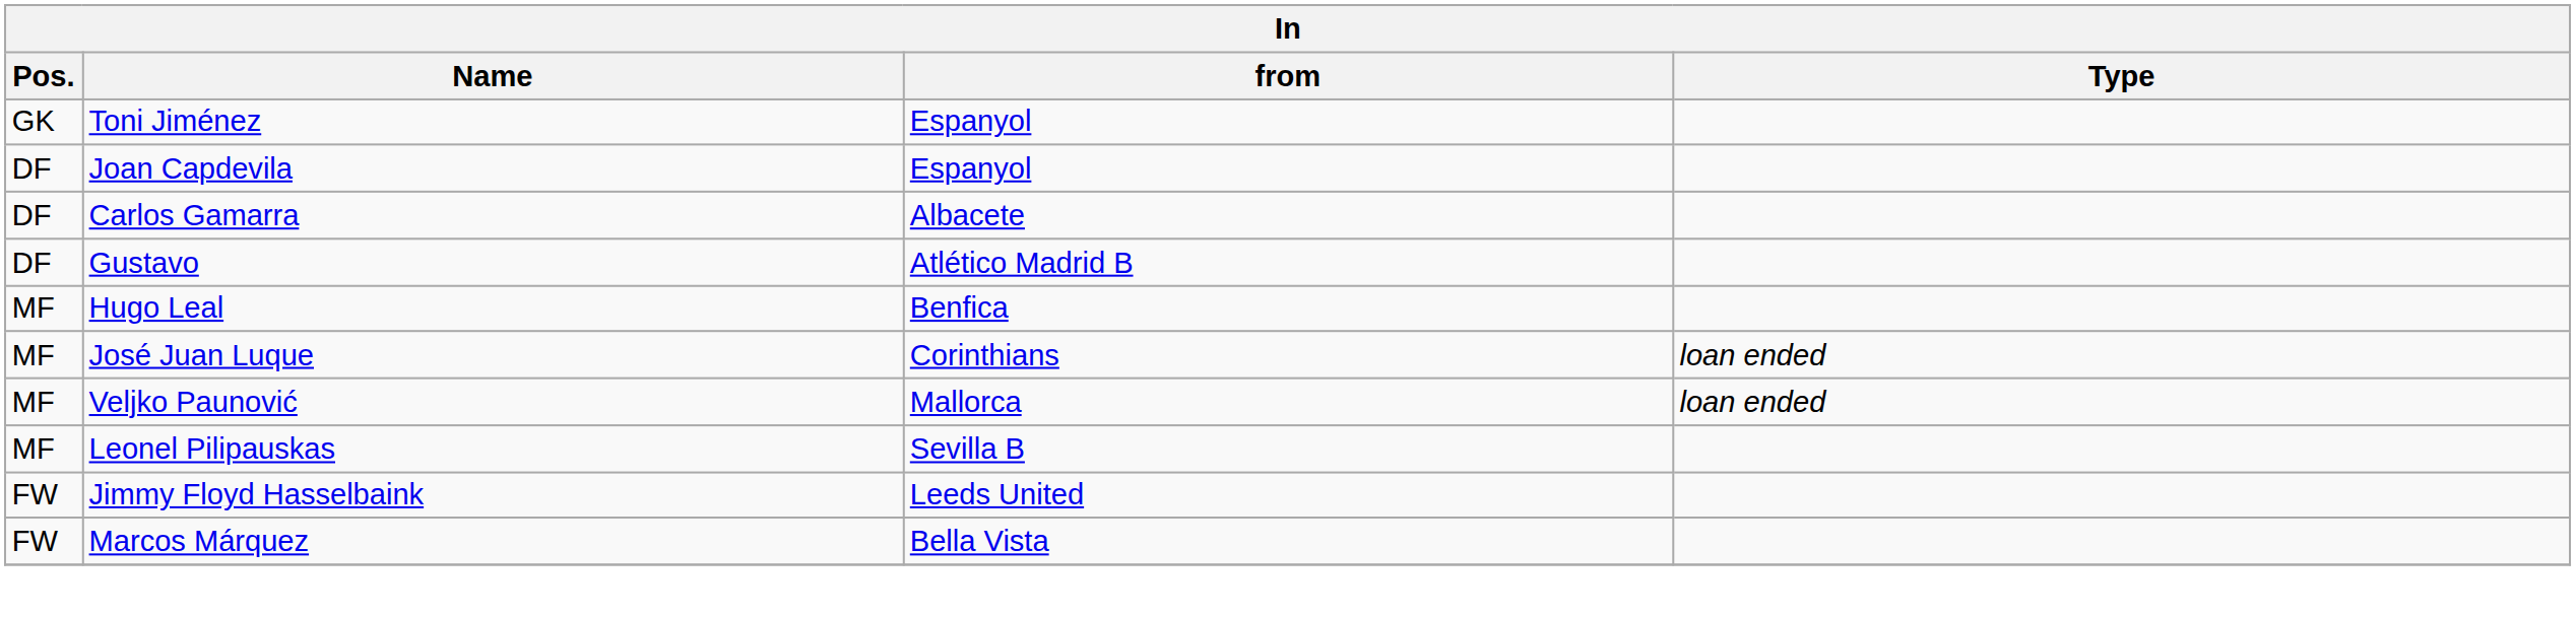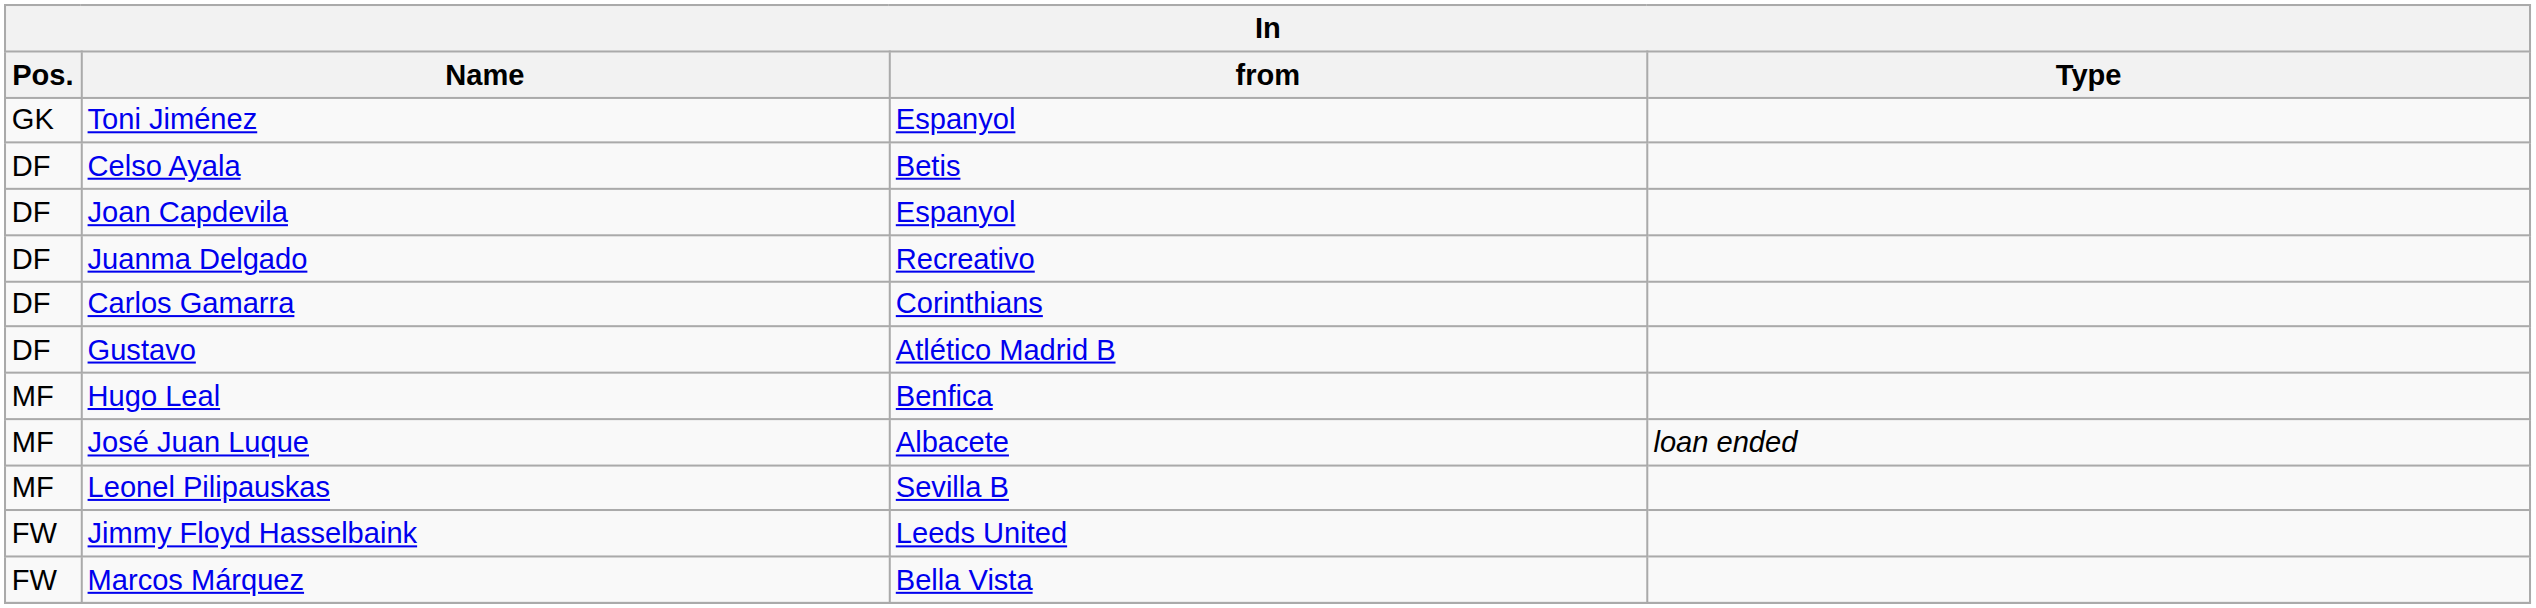+ row: DF | Celso Ayala | Betis
+ row: DF | Juanma Delgado | Recreativo
Carlos Gamarra | from: Albacete -> Corinthians
José Juan Luque | from: Corinthians -> Albacete
- row: MF | Veljko Paunović | Mallorca | loan ended
